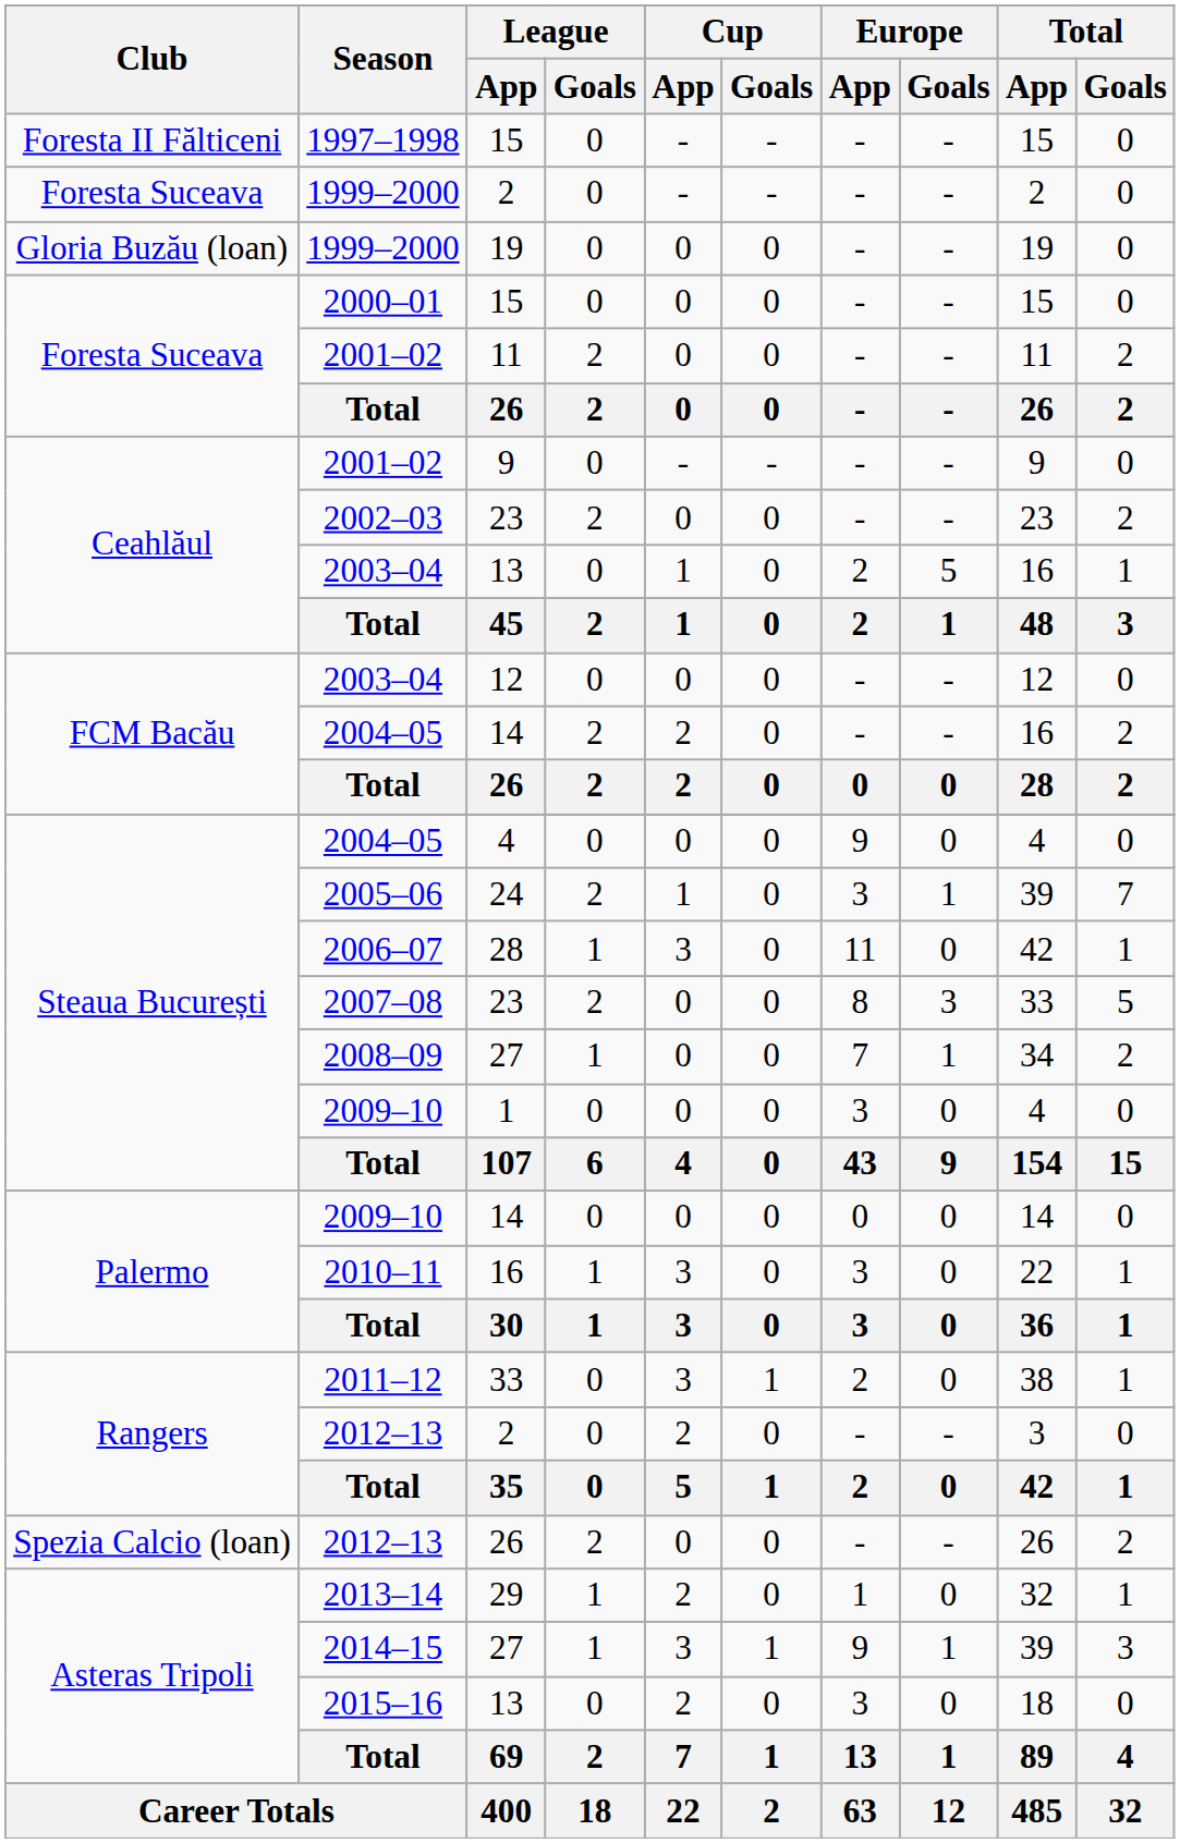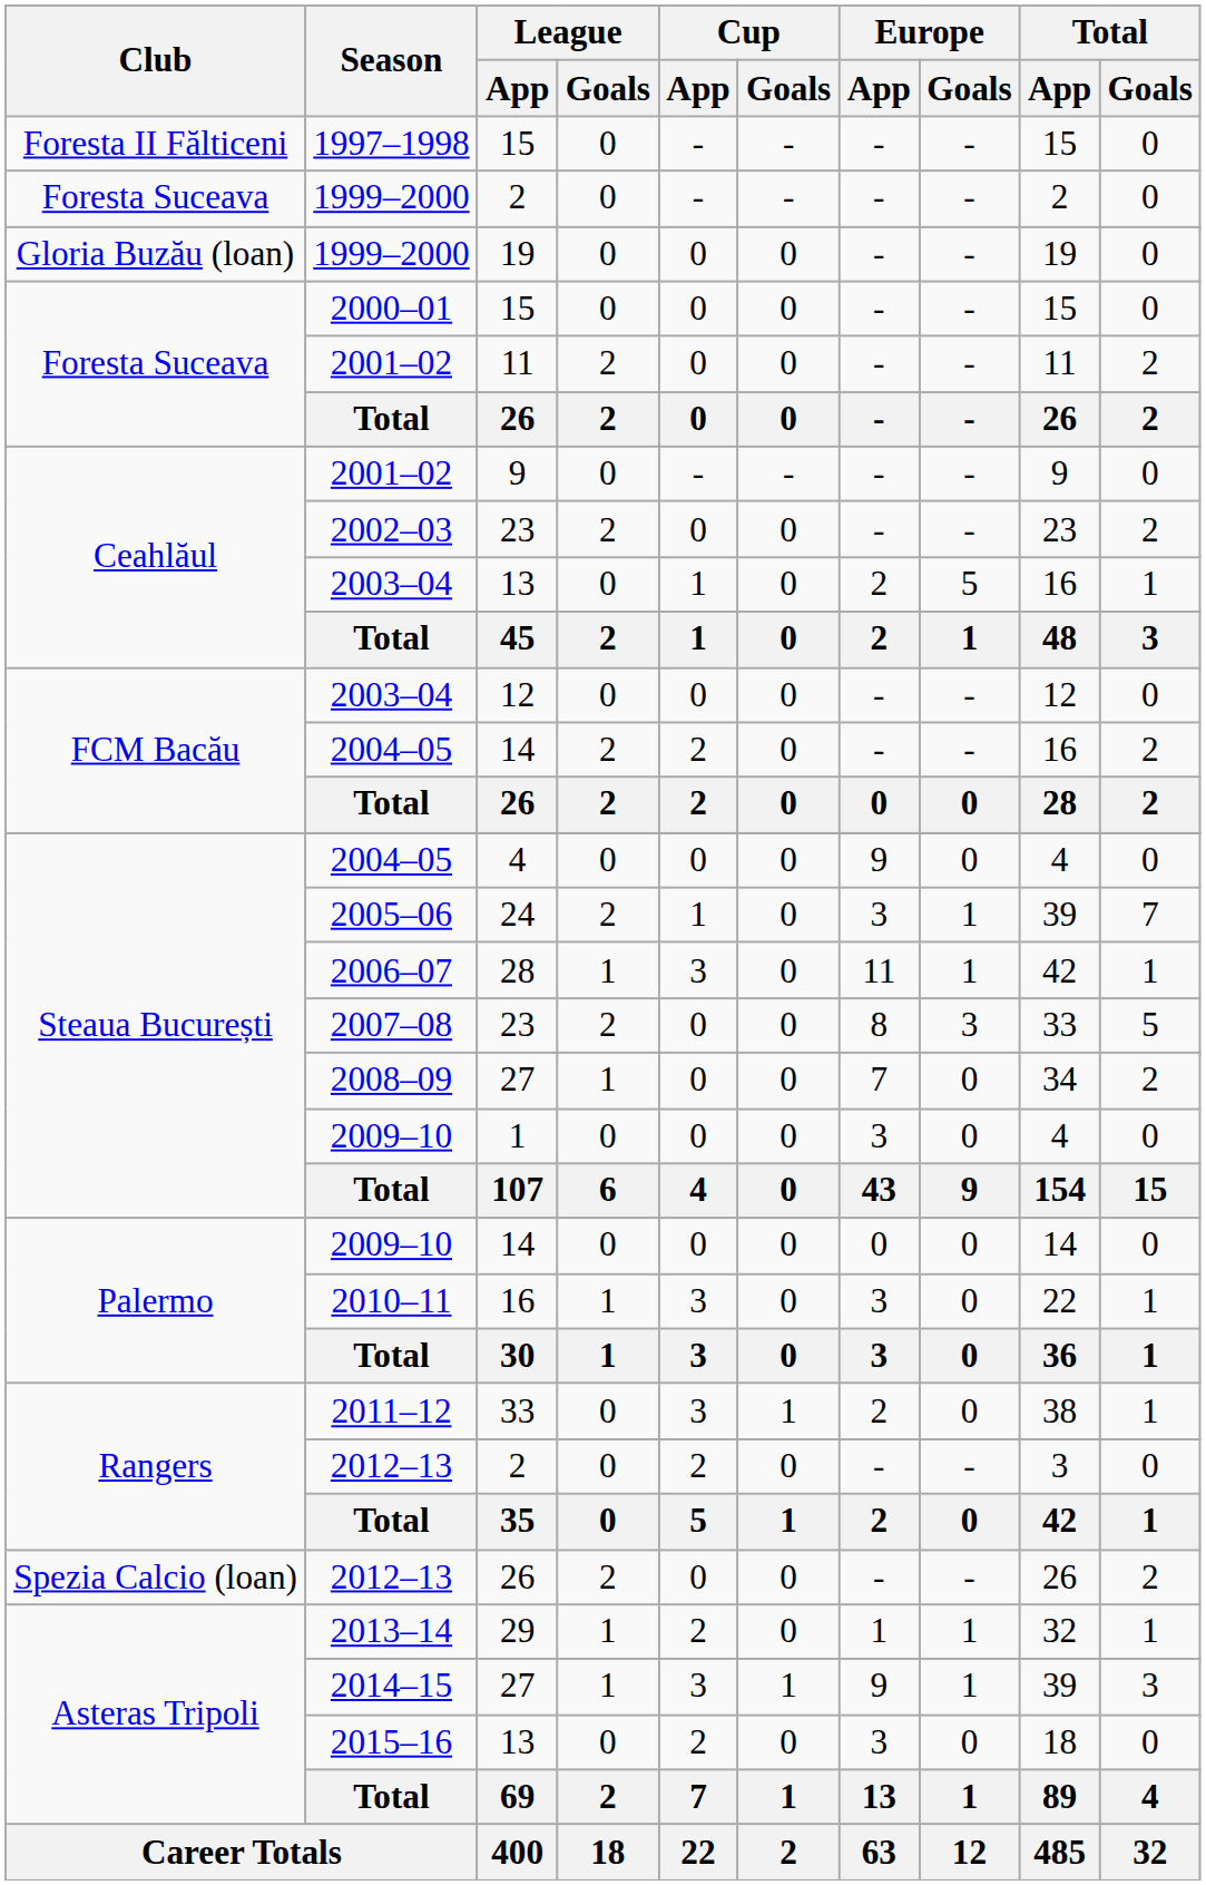2006–07 | Europe / Goals: 0 -> 1
2008–09 | Europe / Goals: 1 -> 0
2013–14 | Europe / Goals: 0 -> 1
